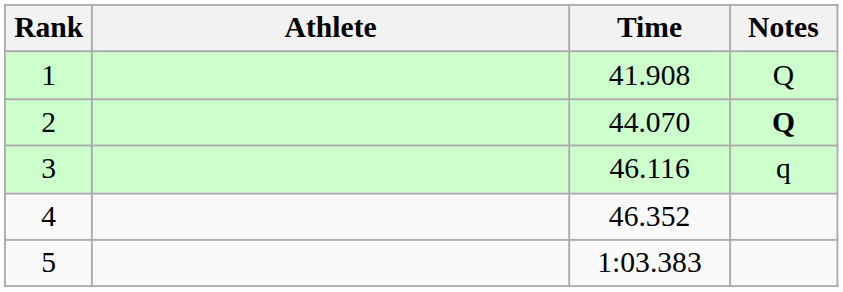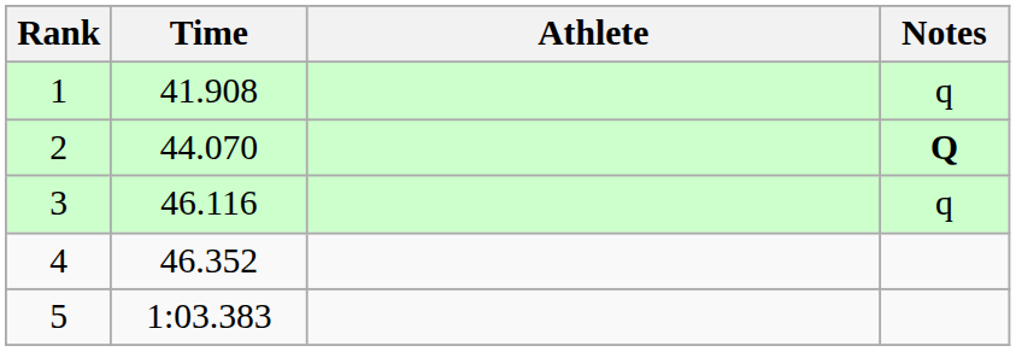columns swapped: Athlete <-> Time
1 | Notes: Q -> q
